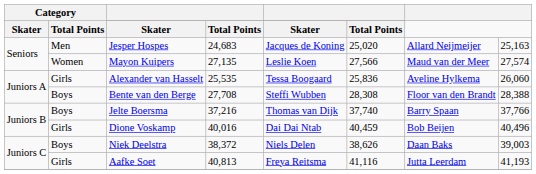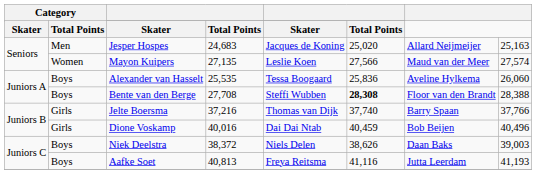Alexander van Hasselt | column 2: Girls -> Boys
Bente van den Berge | column 6: normal -> bold
Jelte Boersma | column 2: Boys -> Girls
Aafke Soet | column 2: Girls -> Boys
